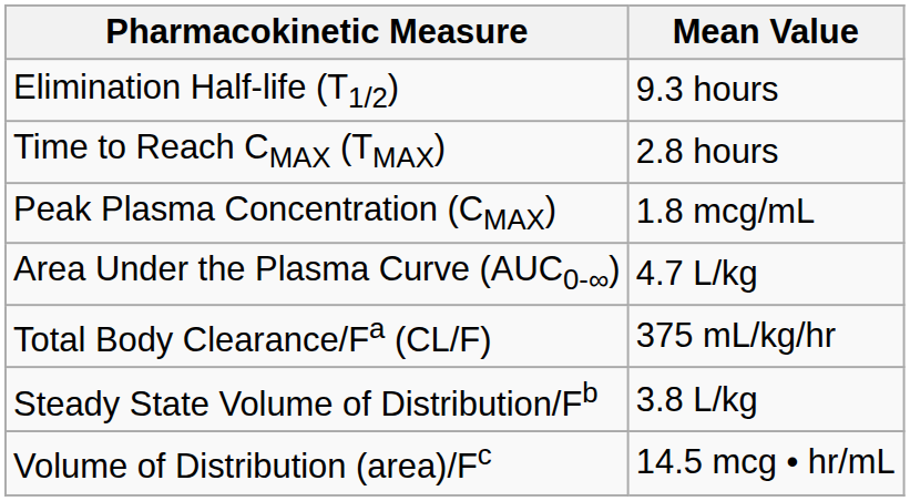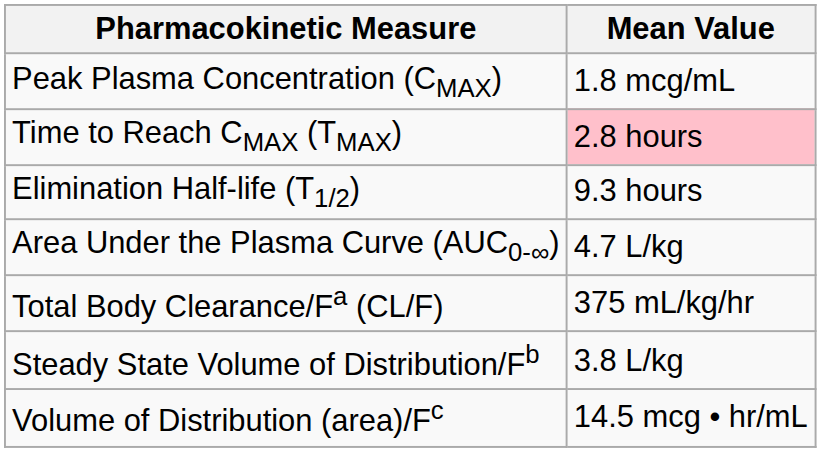rows swapped: Peak Plasma Concentration (CMAX) <-> Elimination Half-life (T1/2)
Time to Reach CMAX (TMAX) | Mean Value: no background -> pink background
